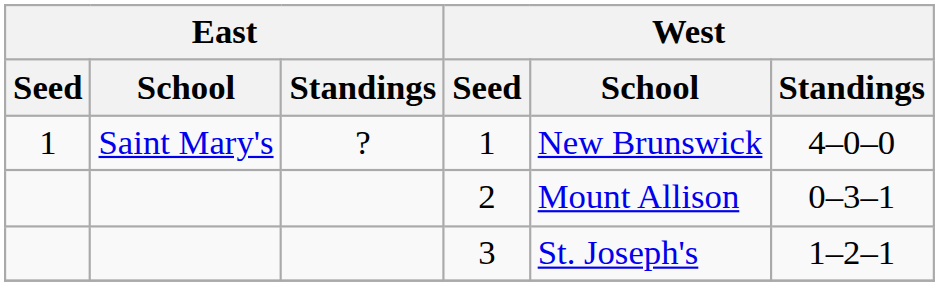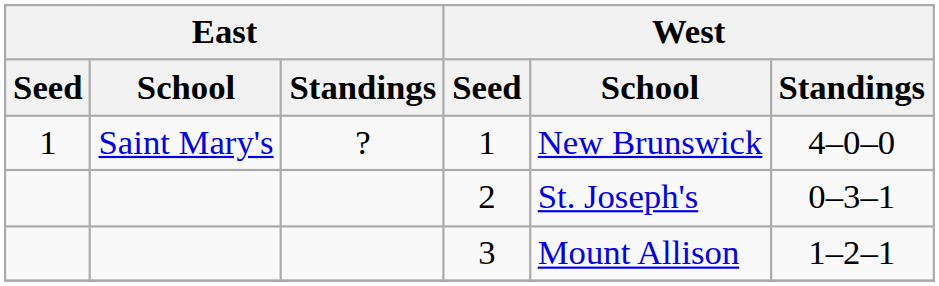2 | West / School: Mount Allison -> St. Joseph's
3 | West / School: St. Joseph's -> Mount Allison
